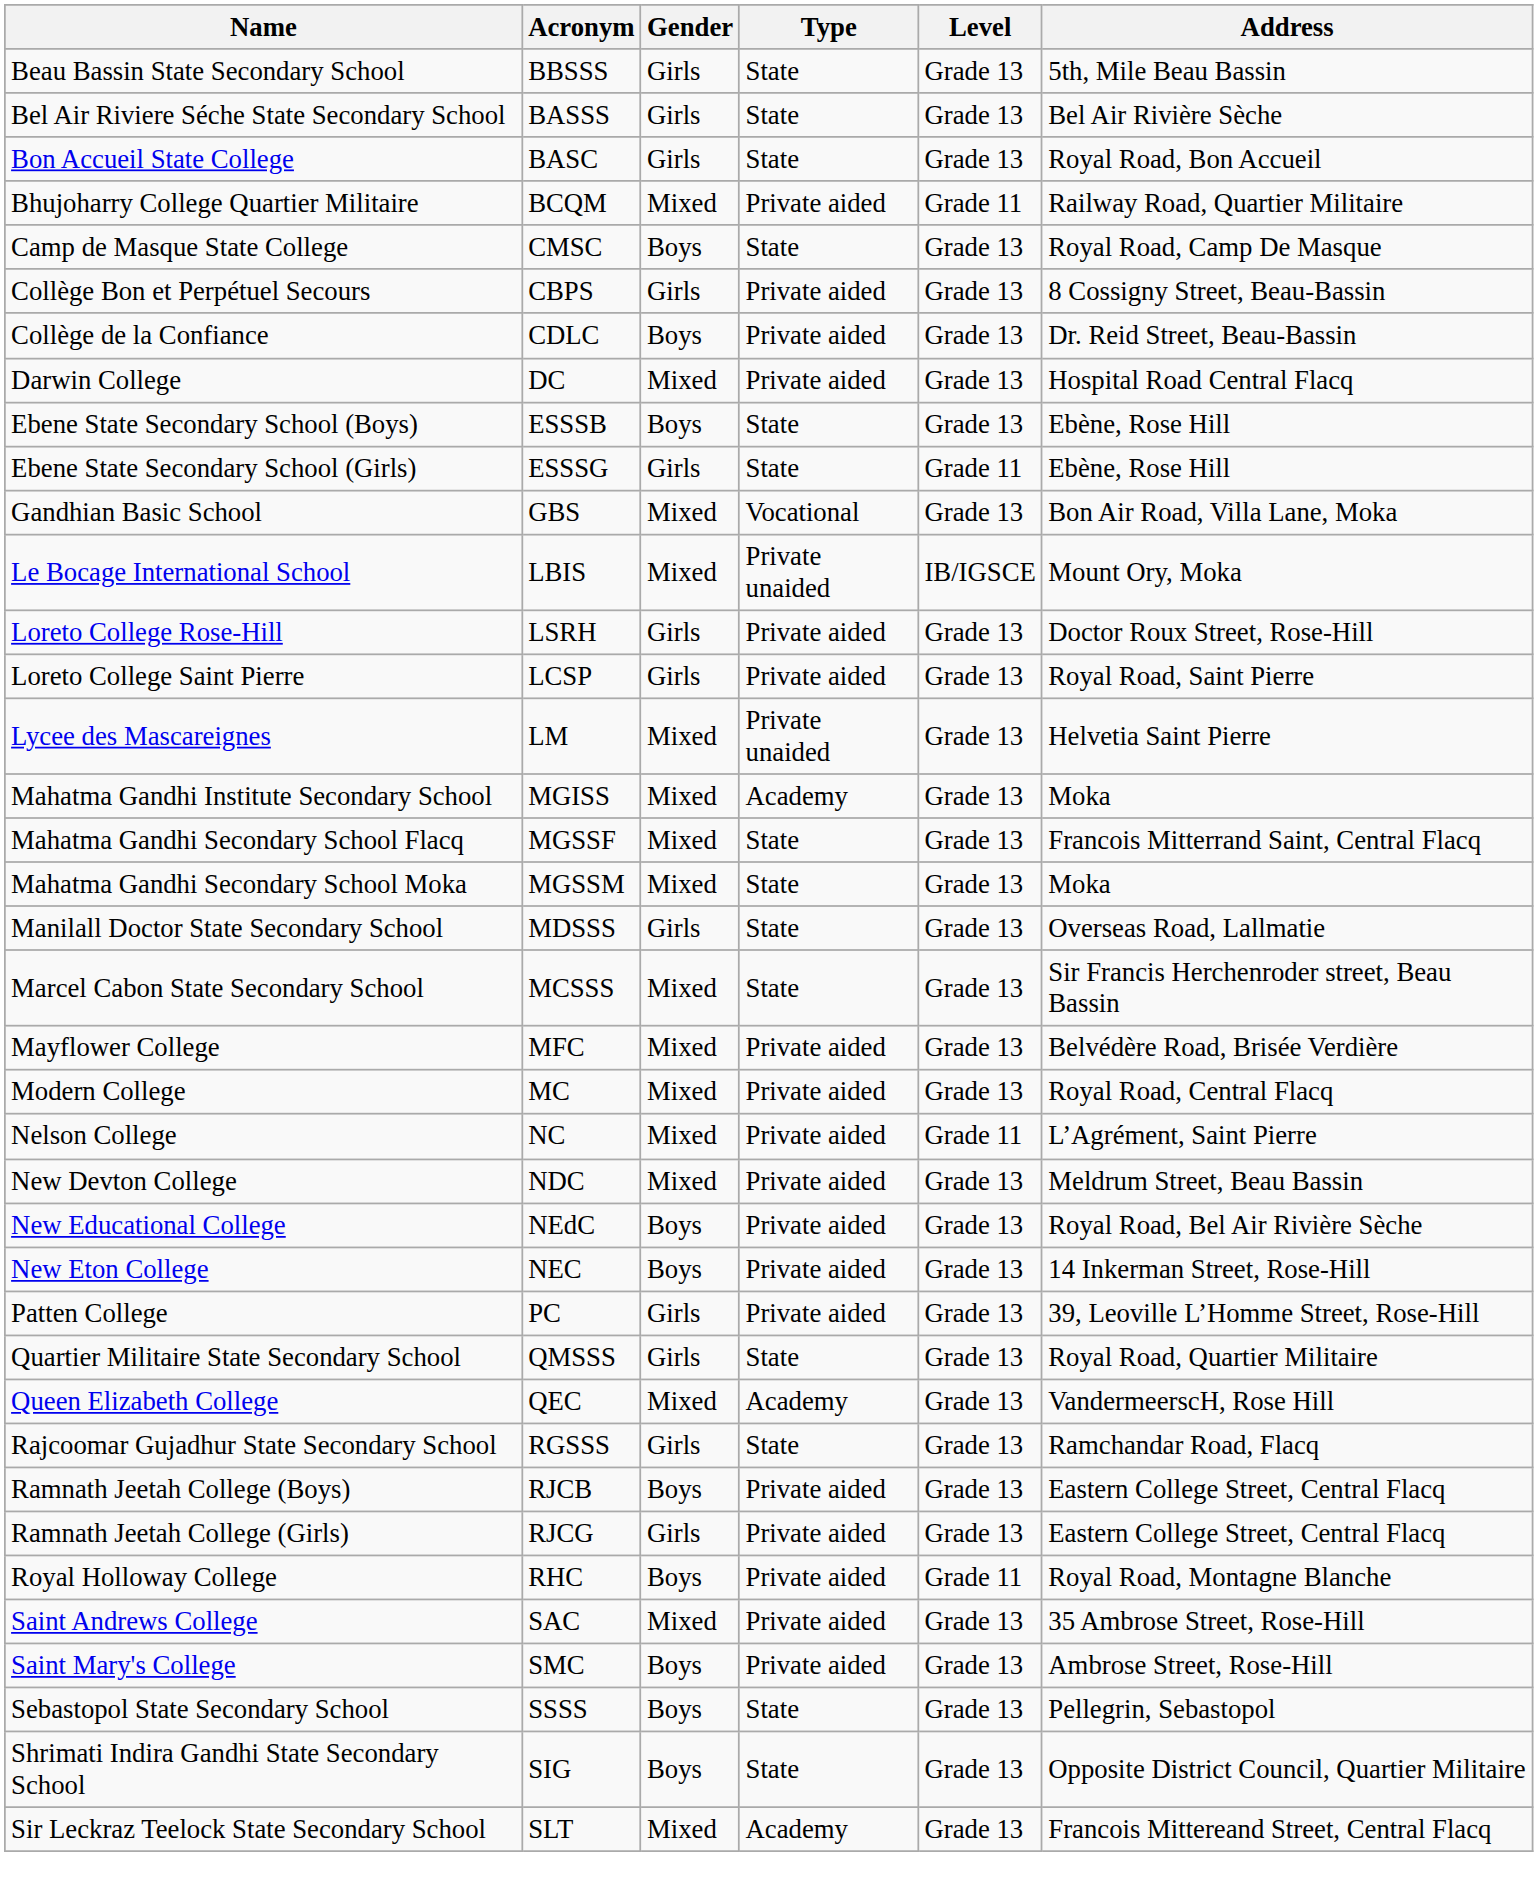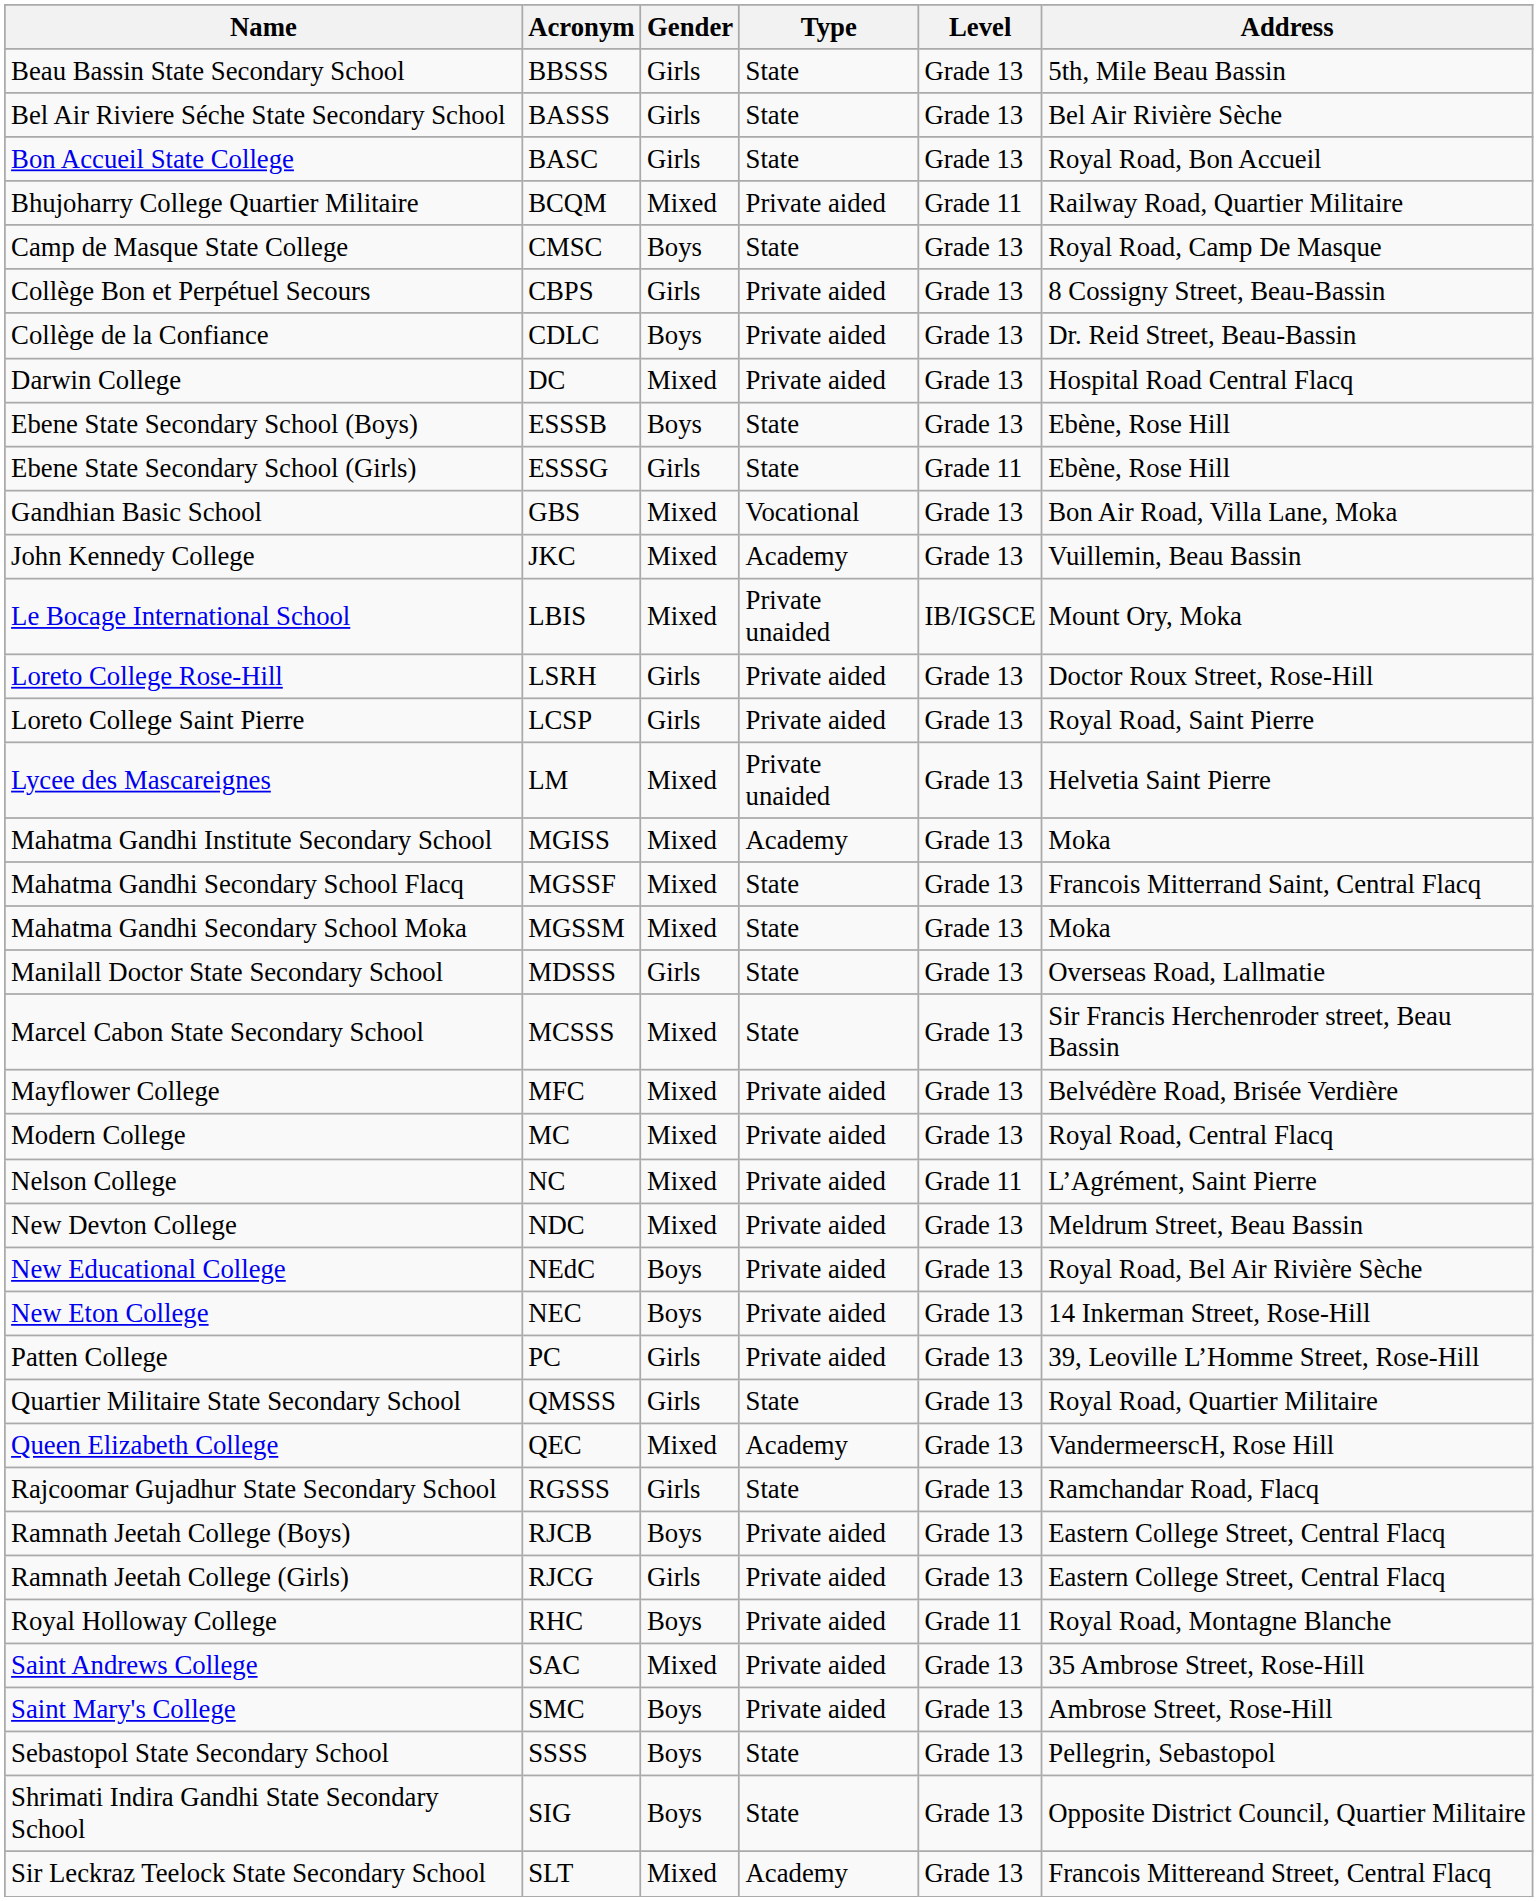+ row: John Kennedy College | JKC | Mixed | Academy | Grade 13 | Vuillemin, Beau Bassin
